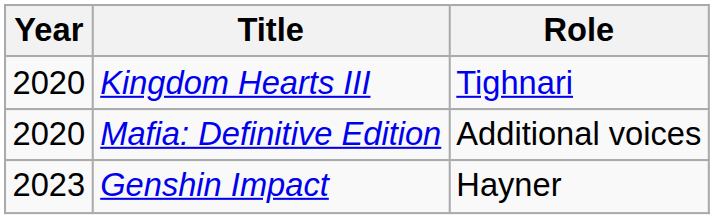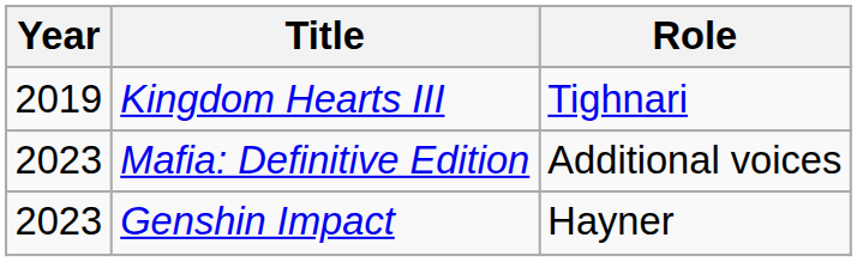Kingdom Hearts III | Year: 2020 -> 2019
Mafia: Definitive Edition | Year: 2020 -> 2023
